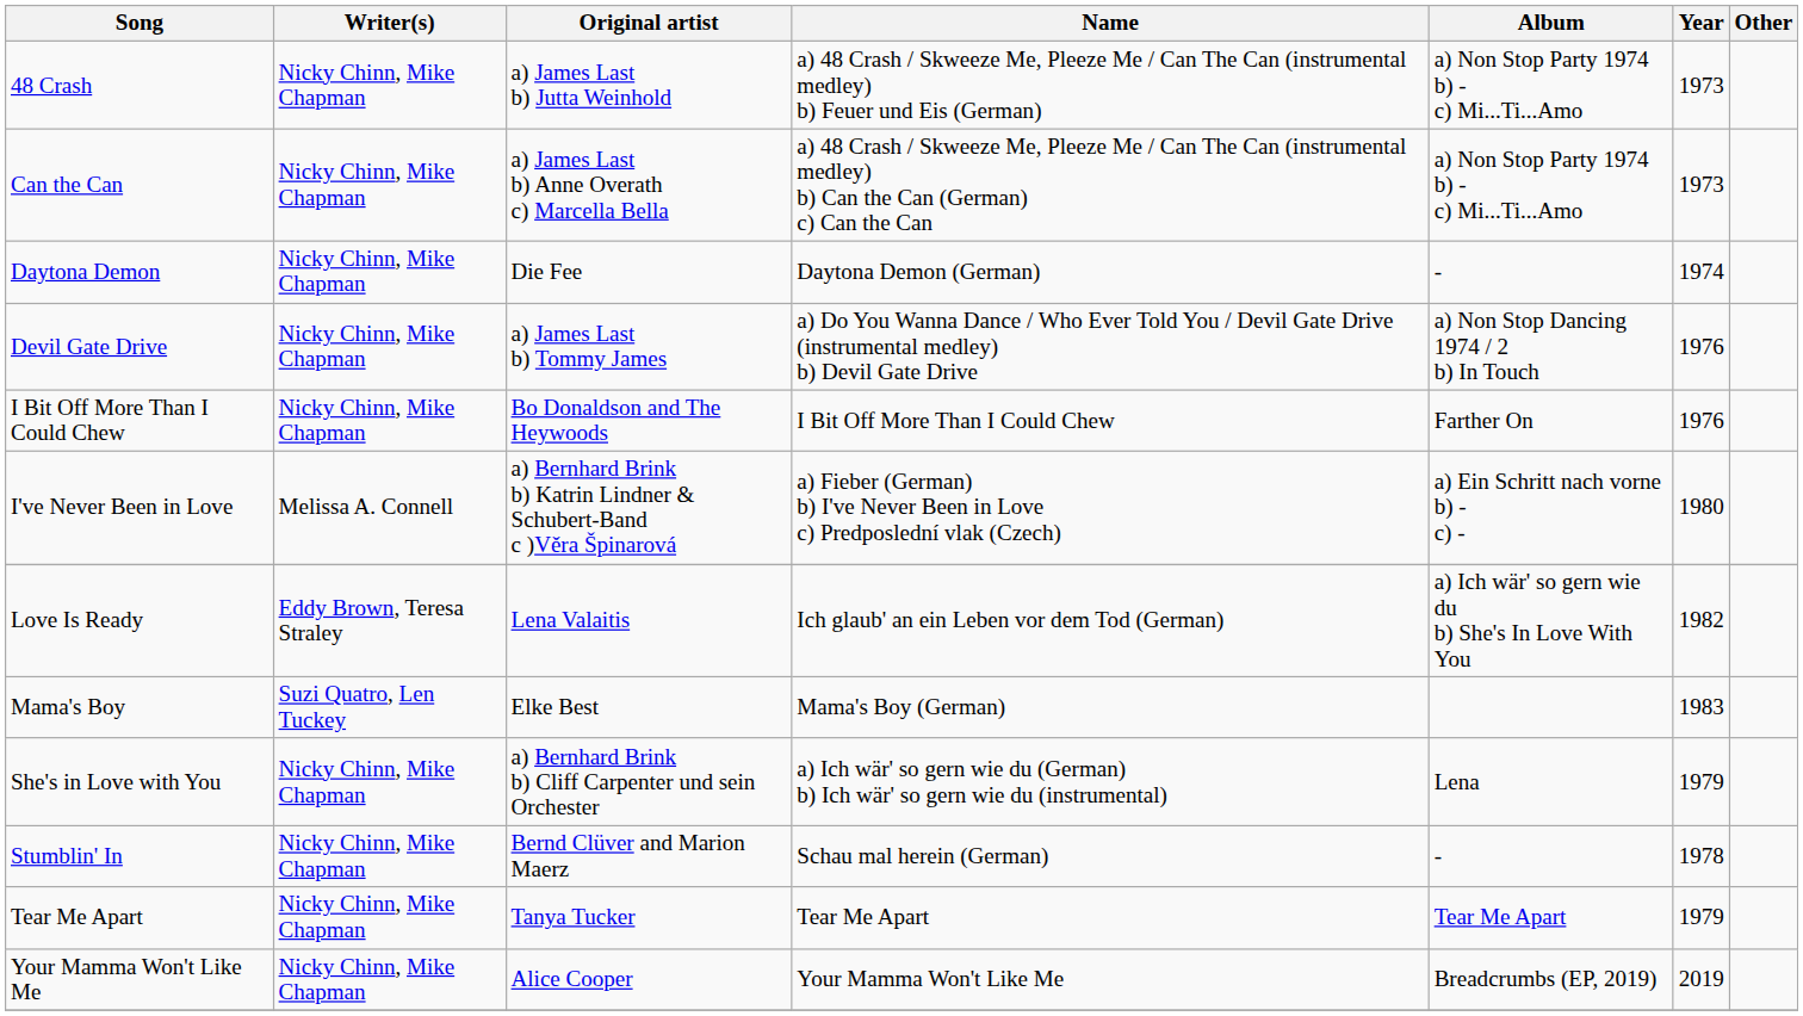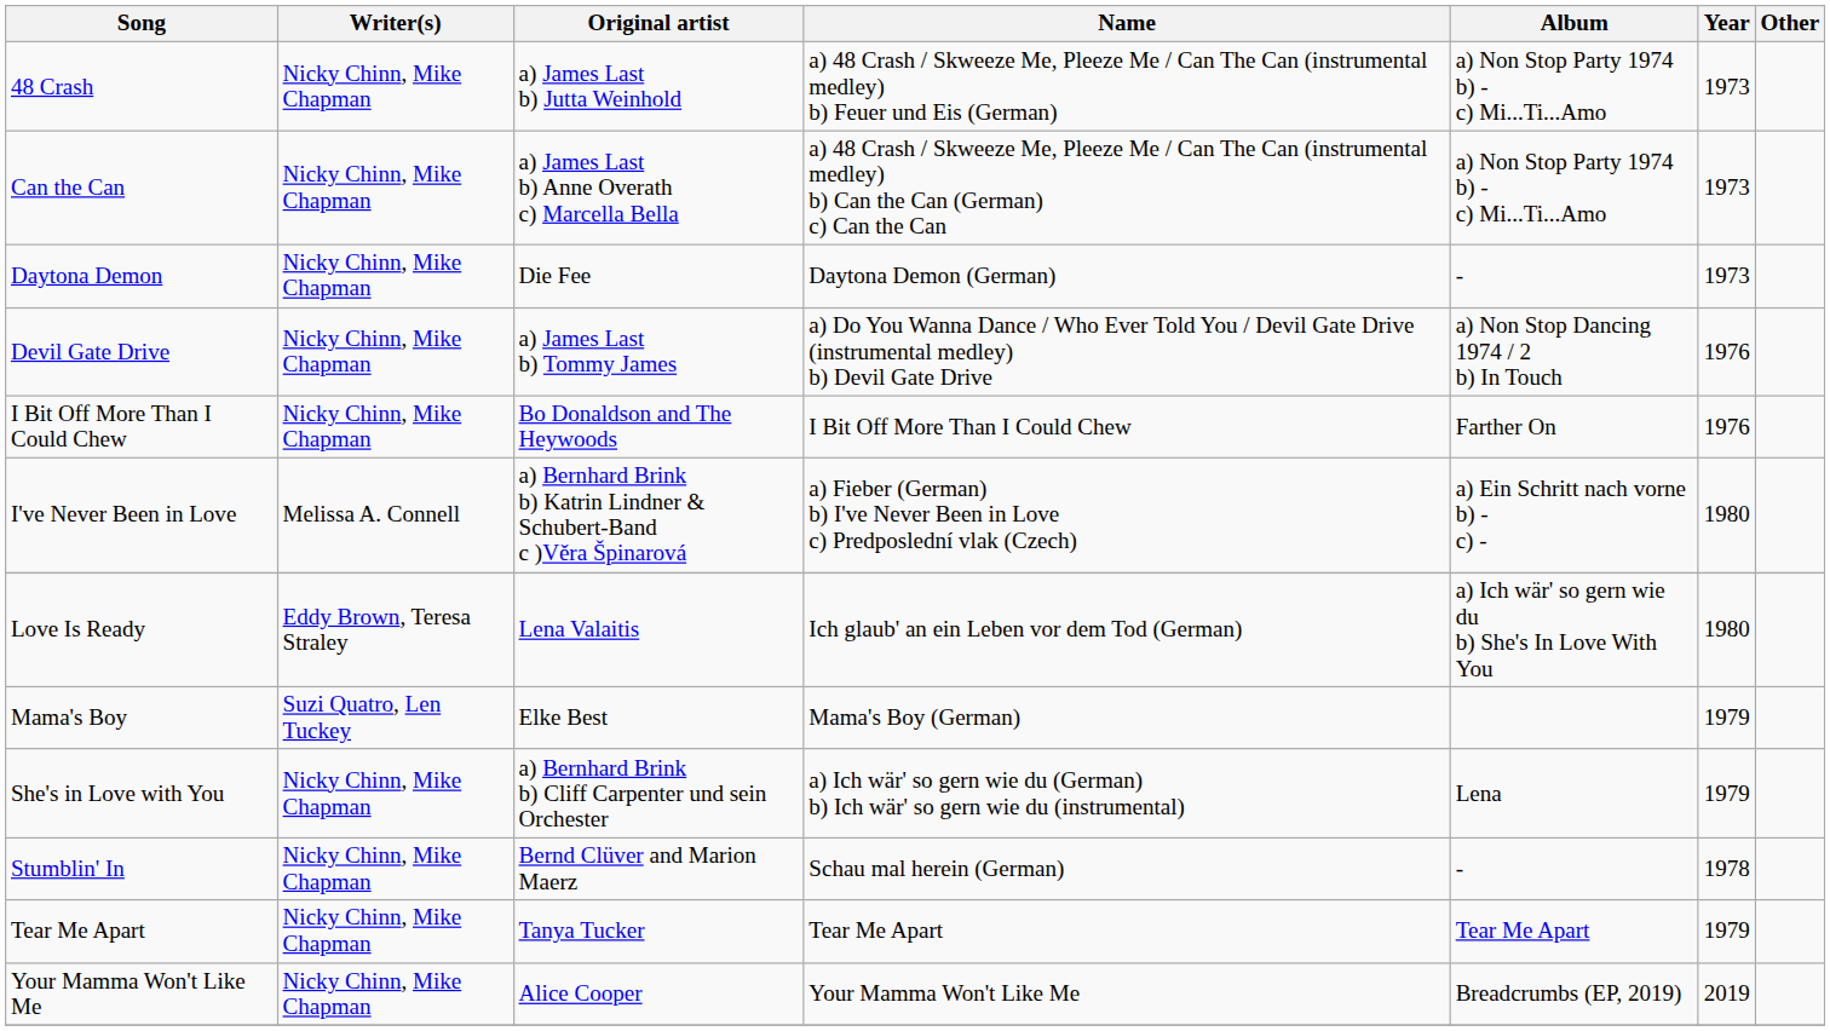Daytona Demon | Year: 1974 -> 1973
Love Is Ready | Year: 1982 -> 1980
Mama's Boy | Year: 1983 -> 1979
